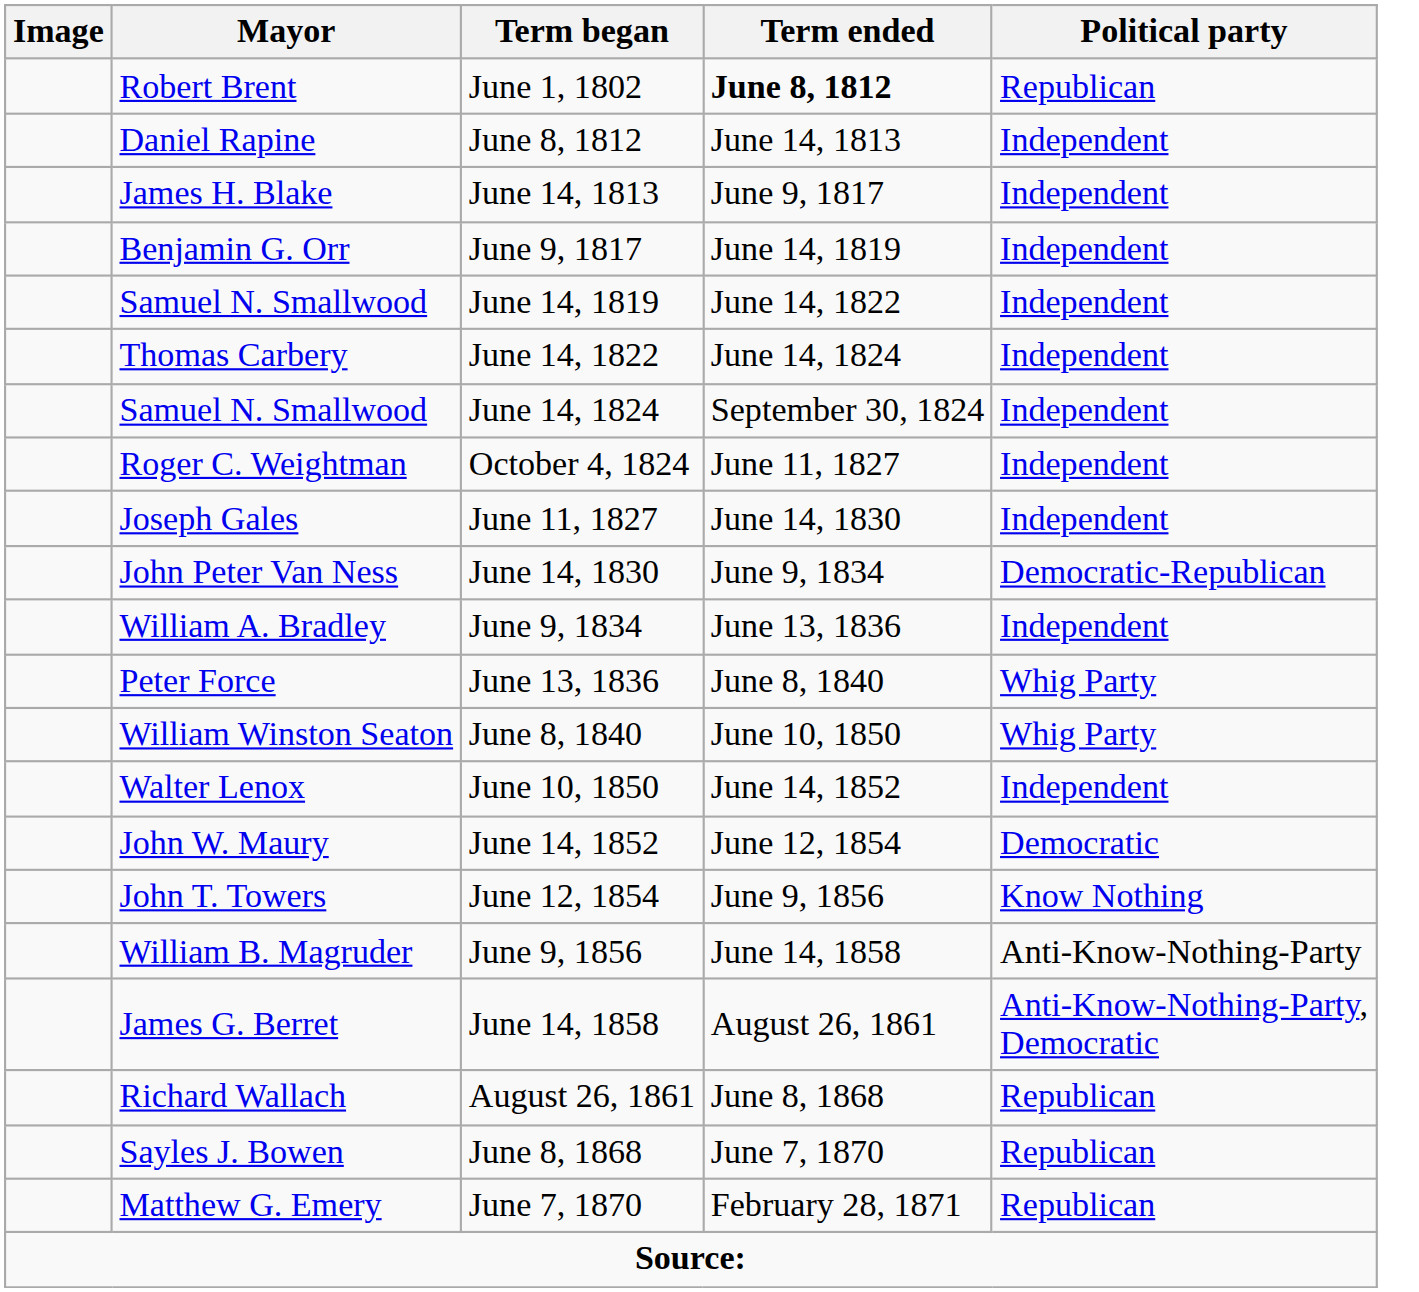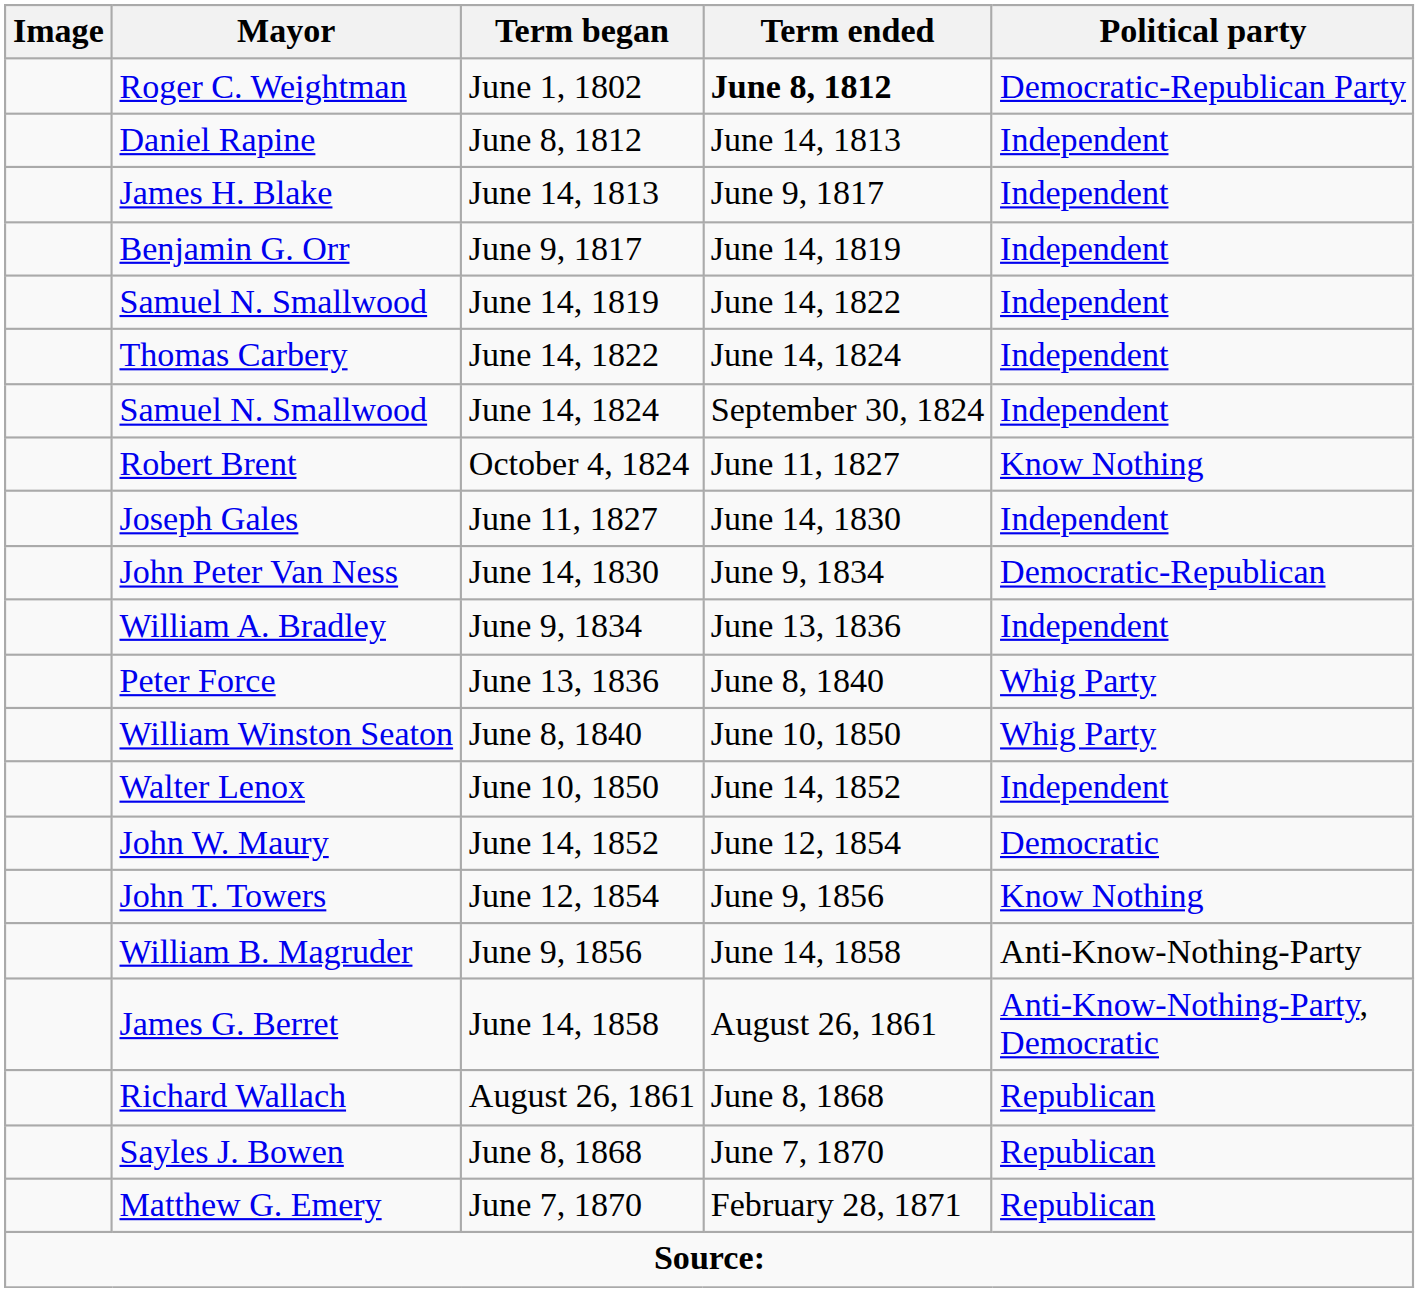June 1, 1802 | Mayor: Robert Brent -> Roger C. Weightman
June 1, 1802 | Political party: Republican -> Democratic-Republican Party
October 4, 1824 | Mayor: Roger C. Weightman -> Robert Brent
October 4, 1824 | Political party: Independent -> Know Nothing
